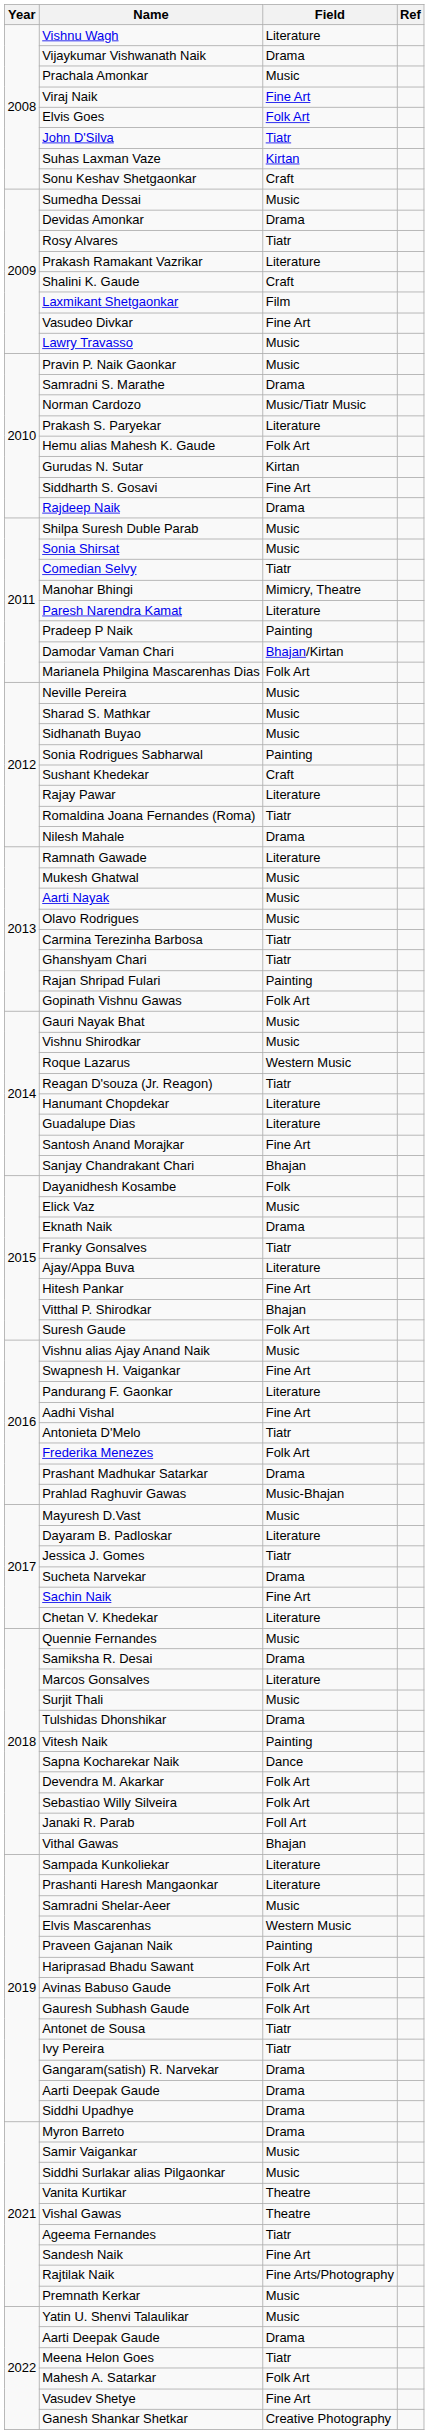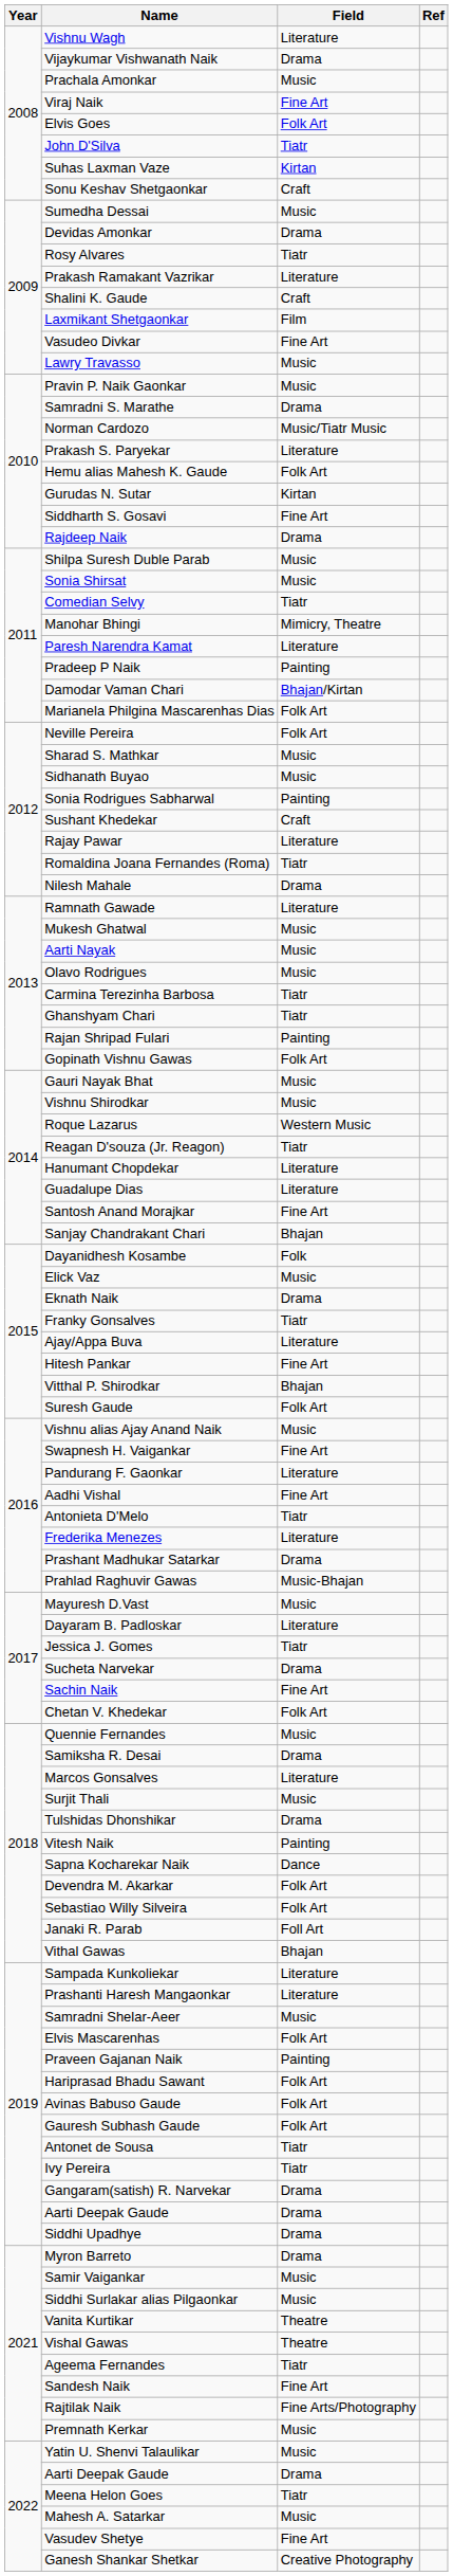Neville Pereira | Field: Music -> Folk Art
Frederika Menezes | Field: Folk Art -> Literature
Chetan V. Khedekar | Field: Literature -> Folk Art
Elvis Mascarenhas | Field: Western Music -> Folk Art
Mahesh A. Satarkar | Field: Folk Art -> Music
